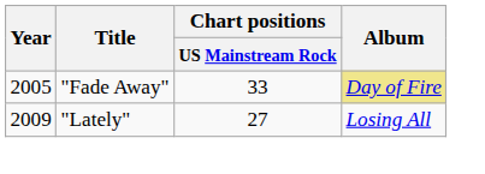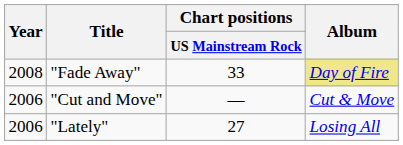"Fade Away" | Year: 2005 -> 2008
+ row: 2006 | "Cut and Move" | — | Cut & Move
"Lately" | Year: 2009 -> 2006
